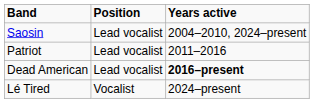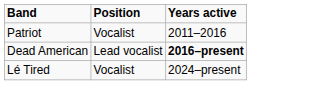- row: Saosin | Lead vocalist | 2004–2010, 2024–present
Patriot | Position: Lead vocalist -> Vocalist
